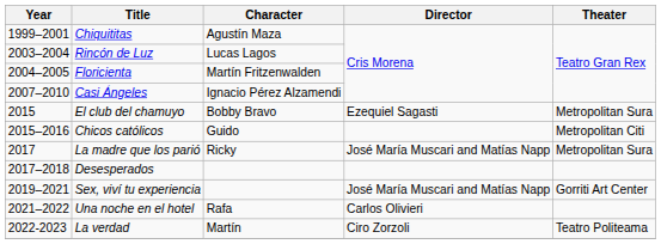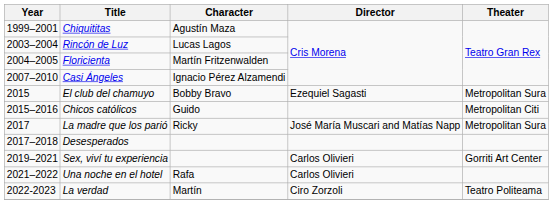Sex, viví tu experiencia | Director: José María Muscari and Matías Napp -> Carlos Olivieri
